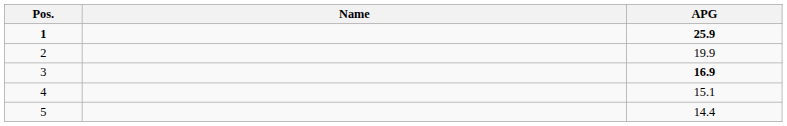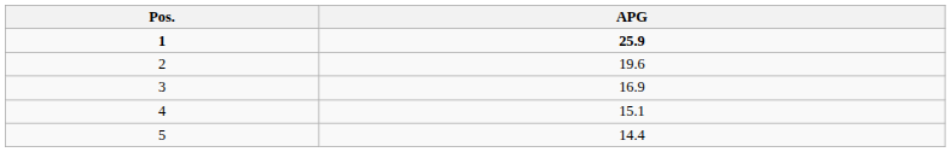- column: Name
2 | APG: 19.9 -> 19.6
3 | APG: bold -> normal
